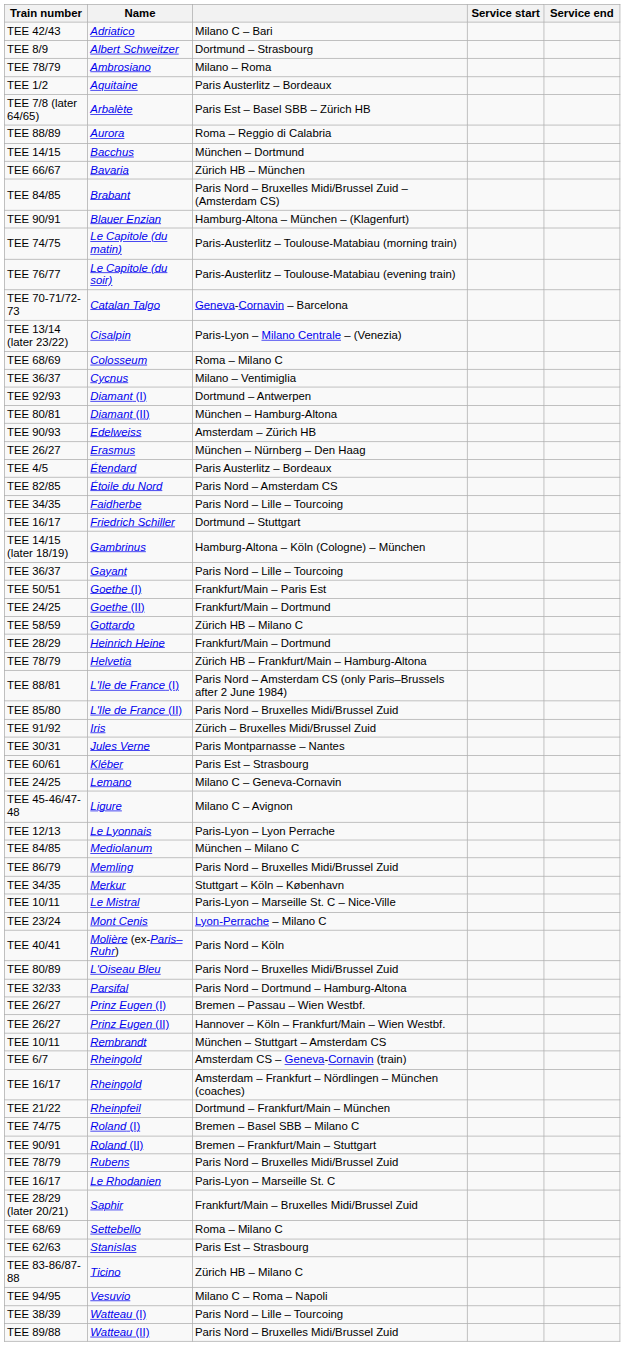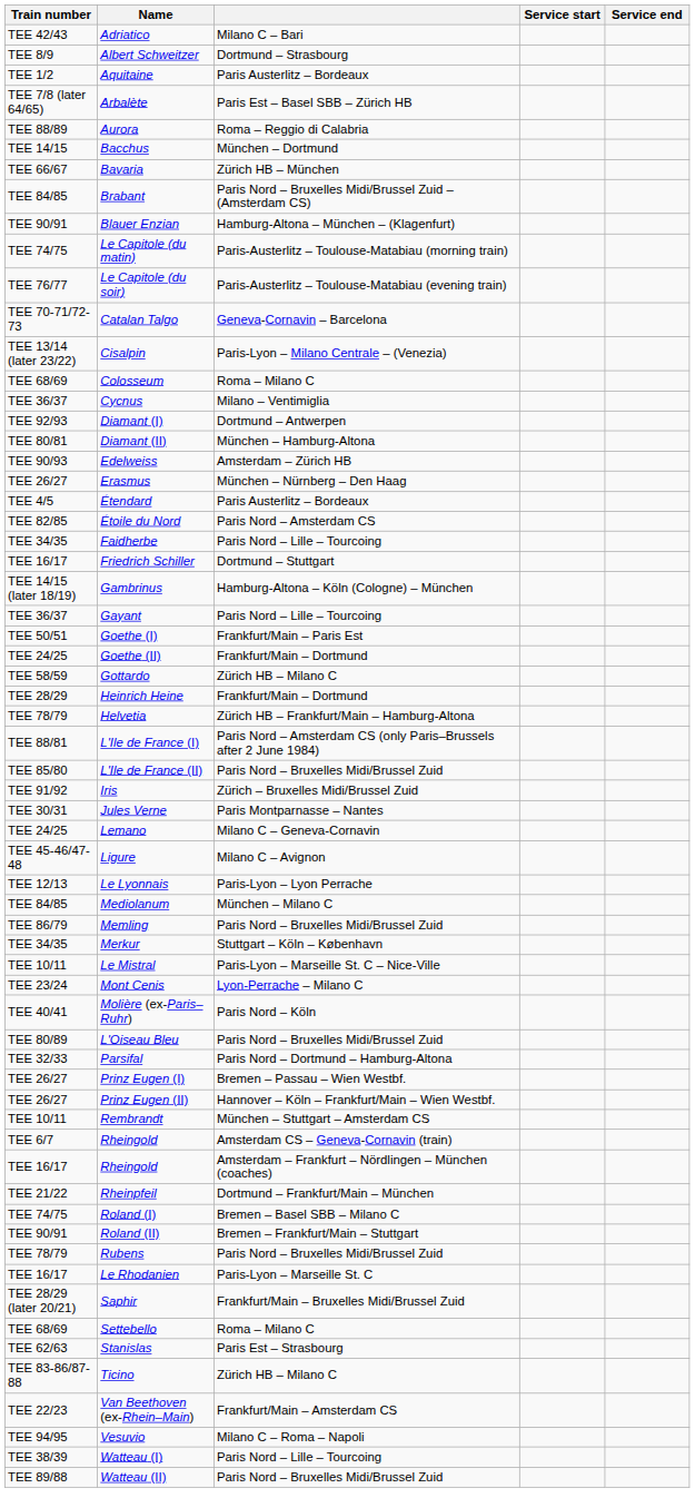- row: TEE 78/79 | Ambrosiano | Milano – Roma
- row: TEE 60/61 | Kléber | Paris Est – Strasbourg
+ row: TEE 22/23 | Van Beethoven (ex-Rhein–Main) | Frankfurt/Main – Amsterdam CS
